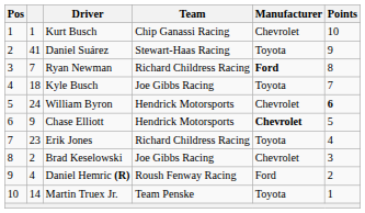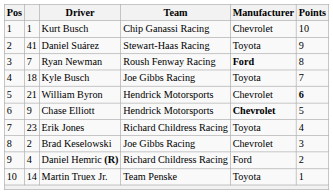Ryan Newman | Team: Richard Childress Racing -> Roush Fenway Racing
William Byron | column 2: 24 -> 21
Daniel Hemric (R) | Team: Roush Fenway Racing -> Richard Childress Racing
